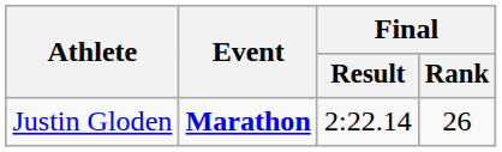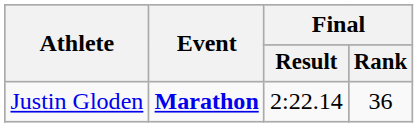Justin Gloden | Final / Rank: 26 -> 36
